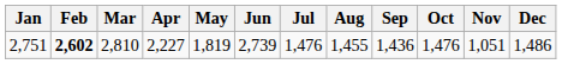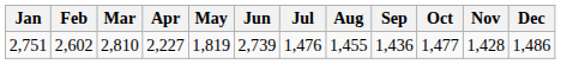2,751 | Feb: bold -> normal
2,751 | Oct: 1,476 -> 1,477
2,751 | Nov: 1,051 -> 1,428
